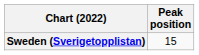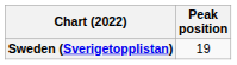Sweden (Sverigetopplistan) | Peak position: 15 -> 19
